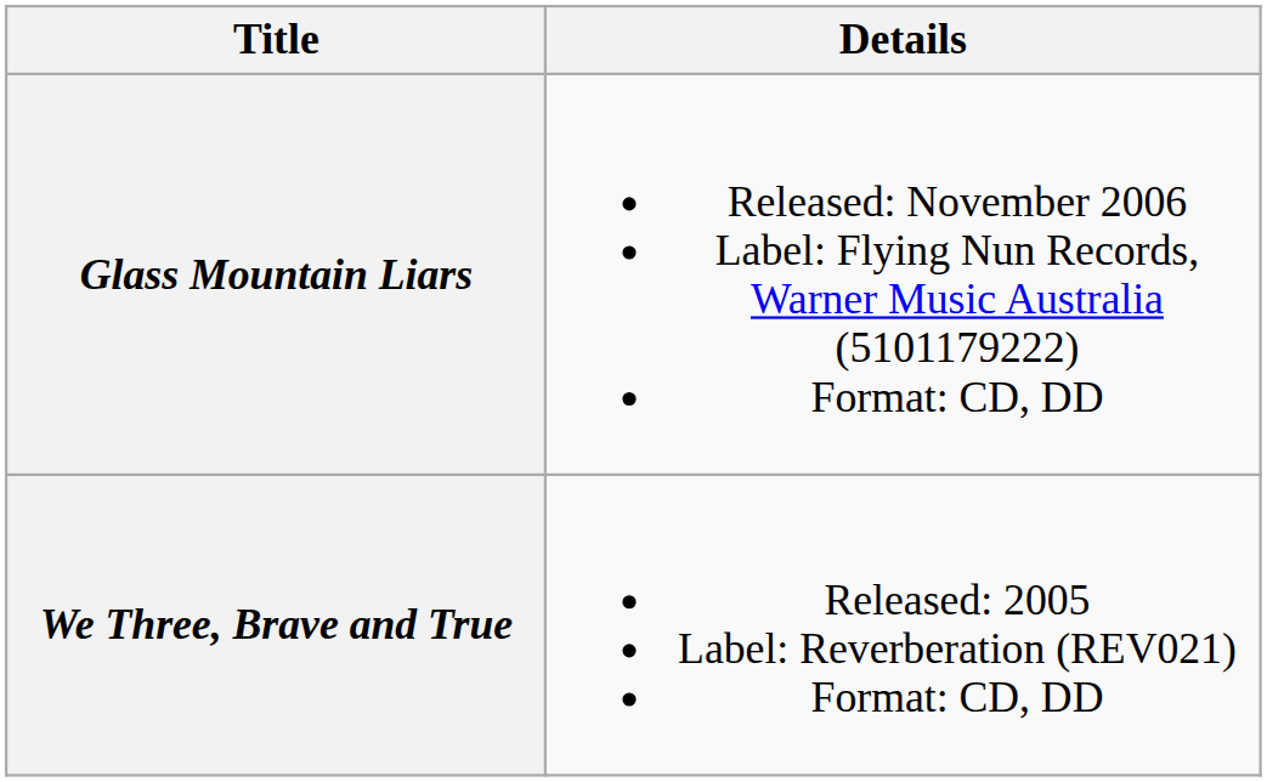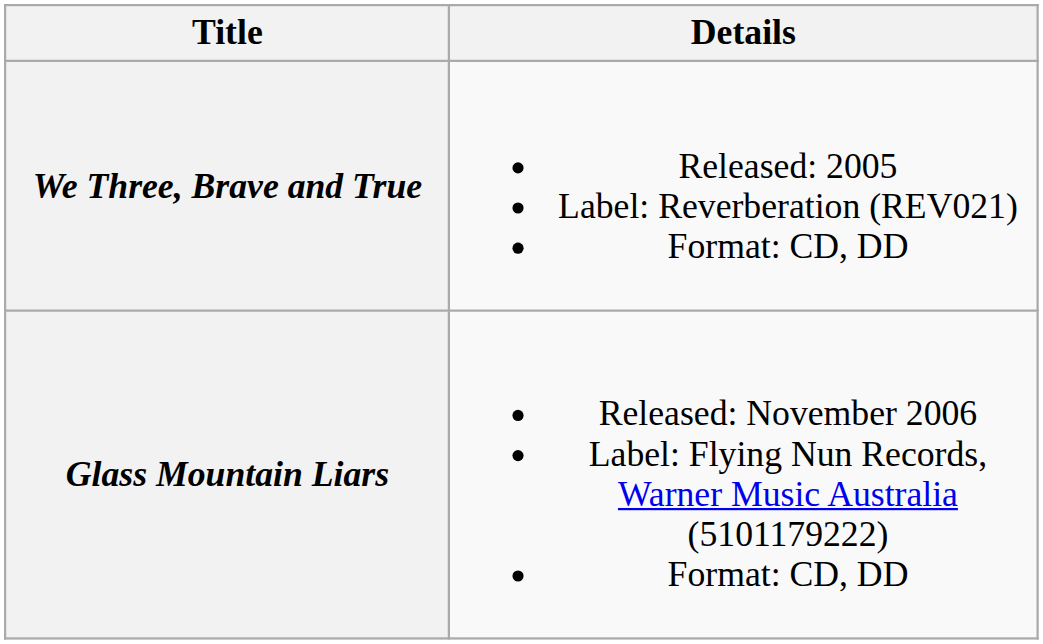rows swapped: We Three, Brave and True <-> Glass Mountain Liars
